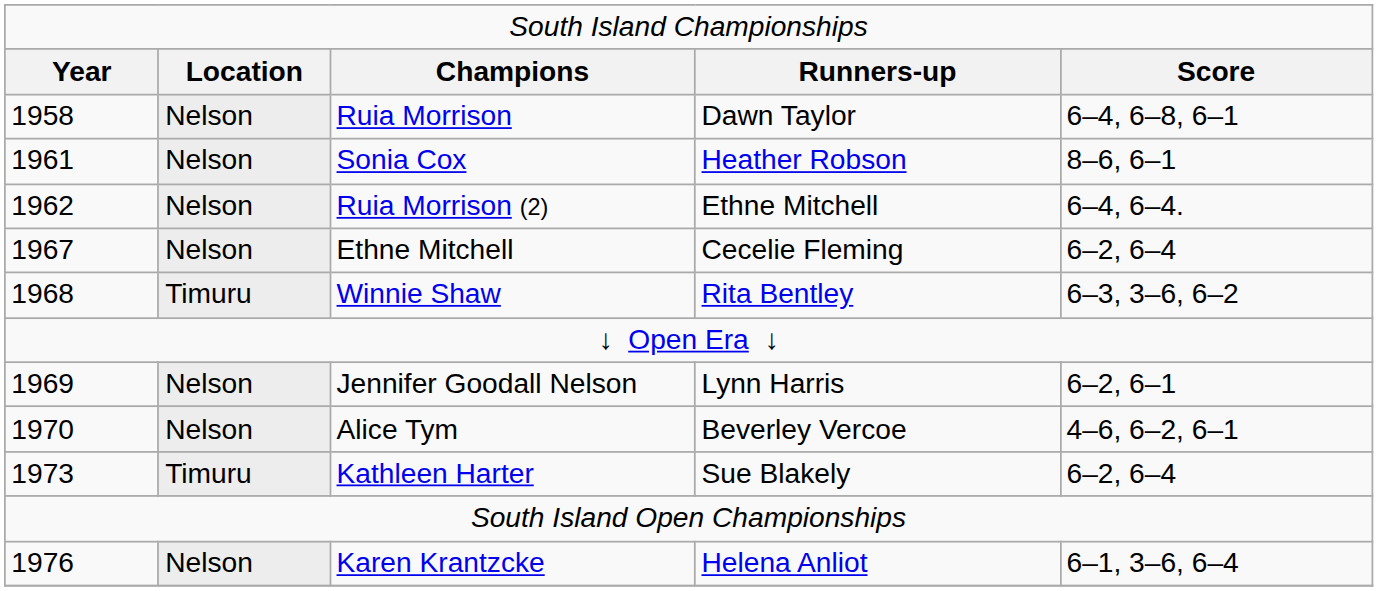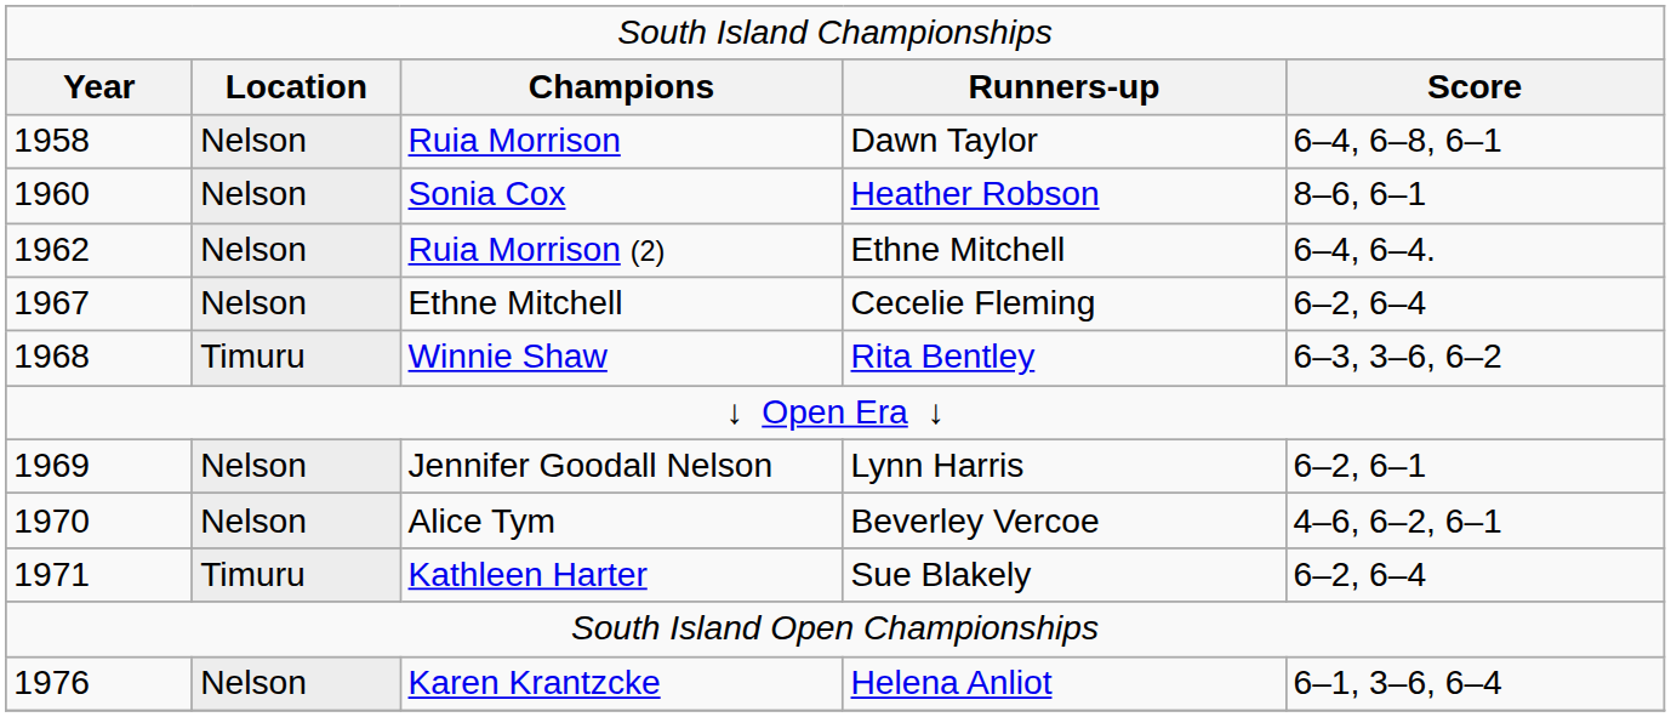Sonia Cox | column 1: 1961 -> 1960
Kathleen Harter | column 1: 1973 -> 1971
